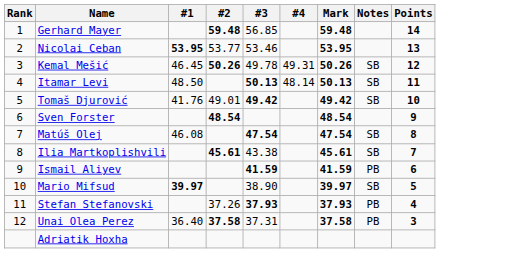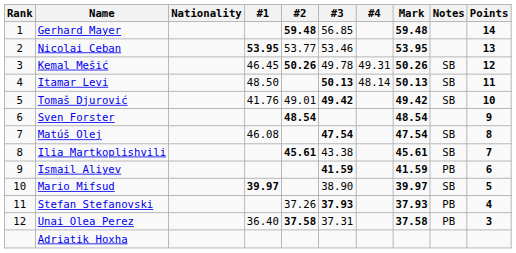+ column: Nationality
